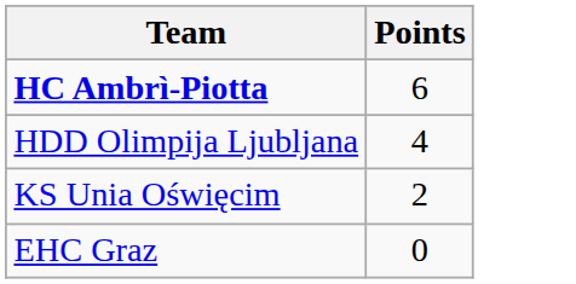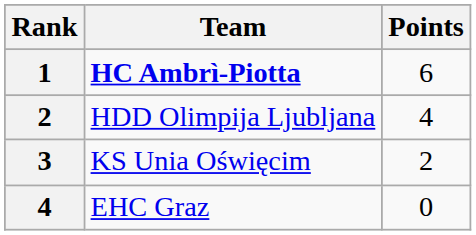+ column: Rank | 1 | 2 | 3 | 4
